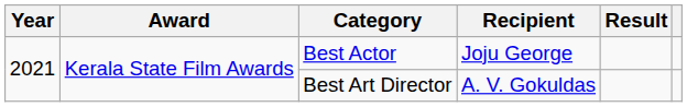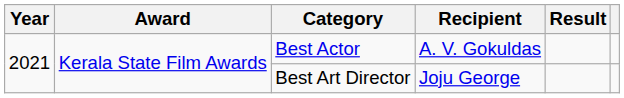Best Actor | Recipient: Joju George -> A. V. Gokuldas
Best Art Director | Recipient: A. V. Gokuldas -> Joju George
